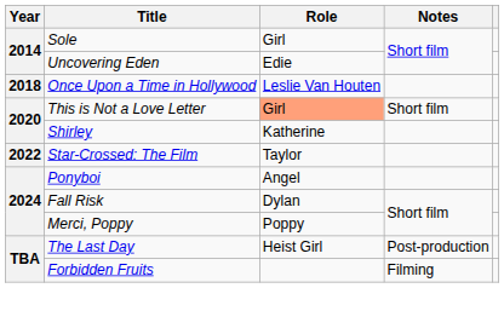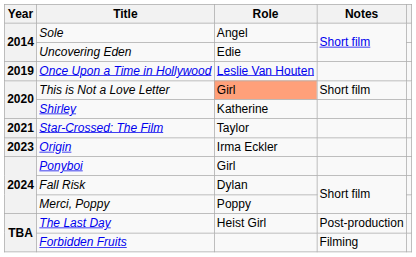Sole | Role: Girl -> Angel
Once Upon a Time in Hollywood | Year: 2018 -> 2019
Star-Crossed: The Film | Year: 2022 -> 2021
+ row: 2023 | Origin | Irma Eckler
Ponyboi | Role: Angel -> Girl
